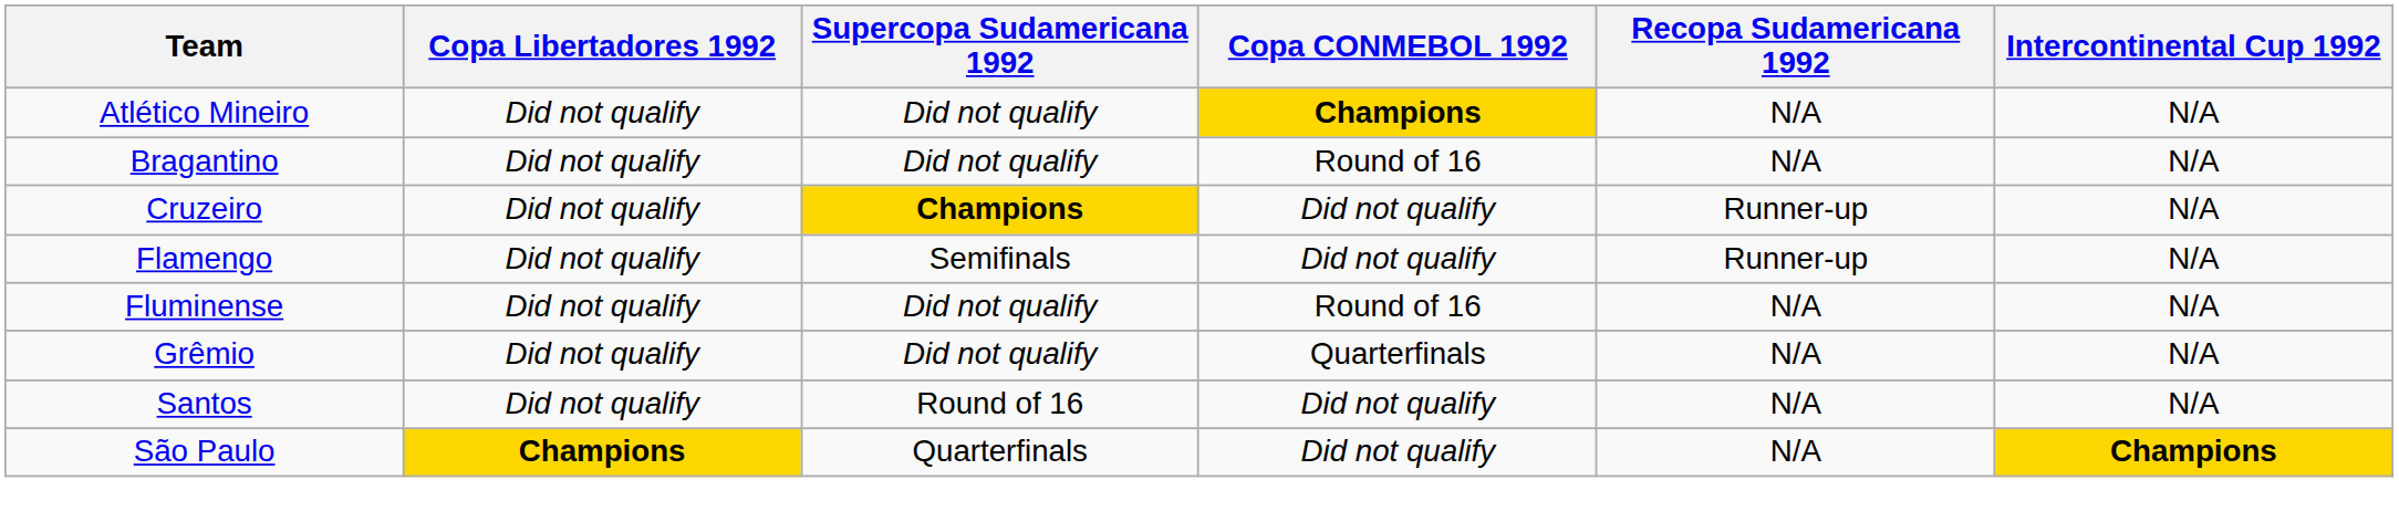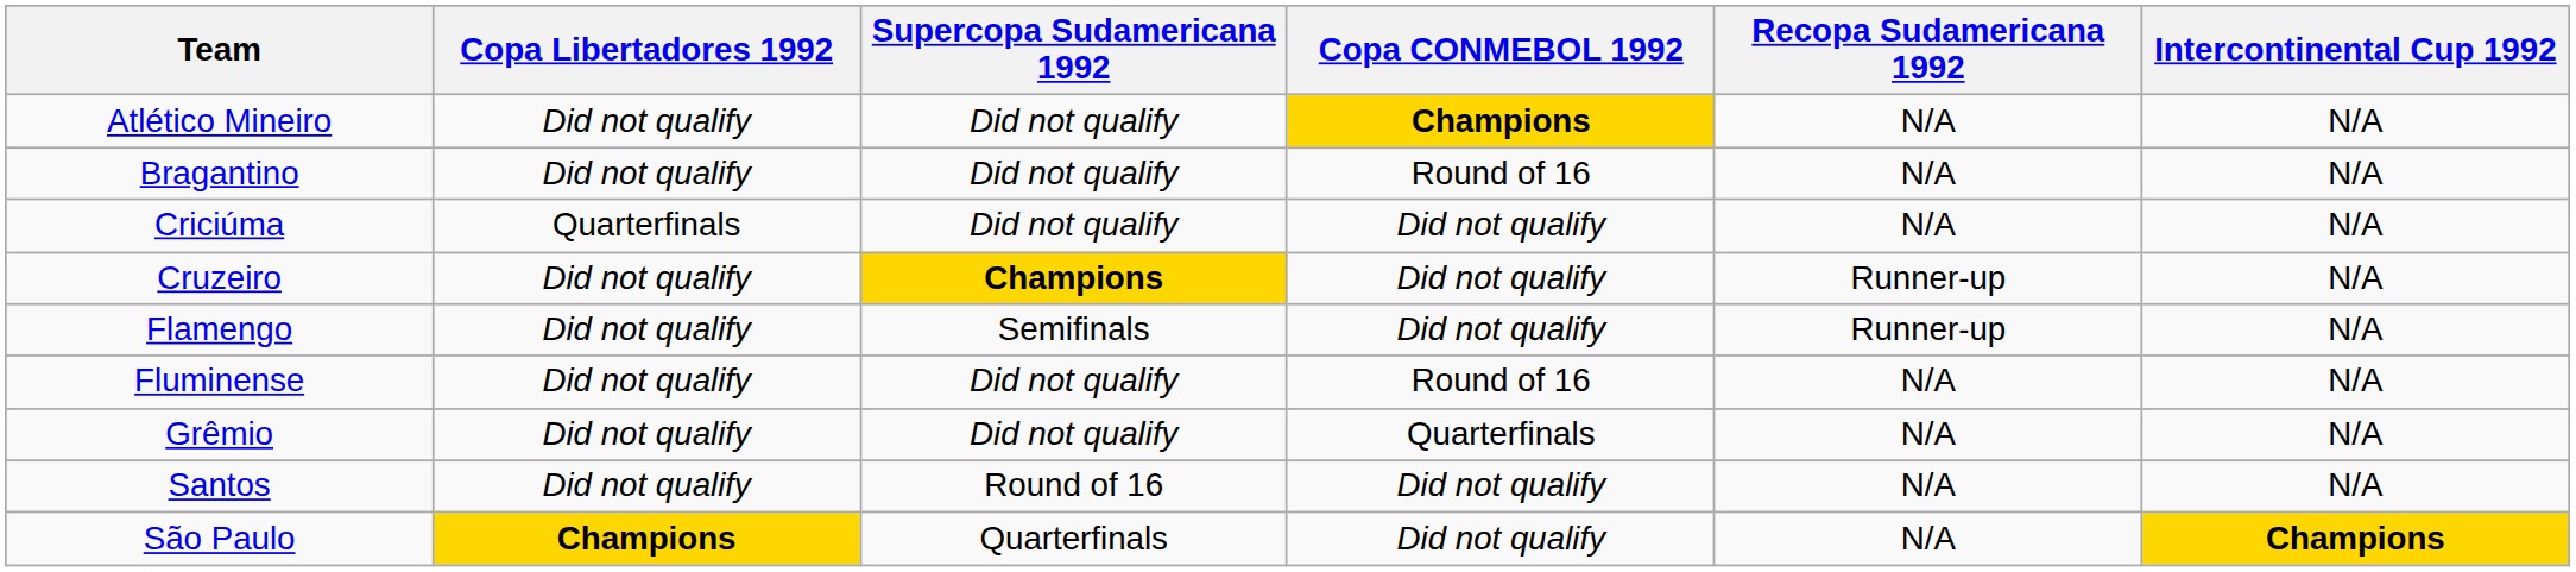+ row: Criciúma | Quarterfinals | Did not qualify | Did not qualify | N/A | N/A
